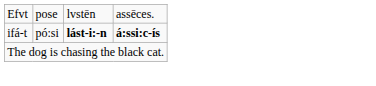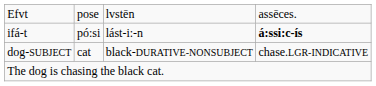ifá-t | column 3: bold -> normal
+ row: dog-SUBJECT | cat | black-DURATIVE-NONSUBJECT | chase.LGR-INDICATIVE
